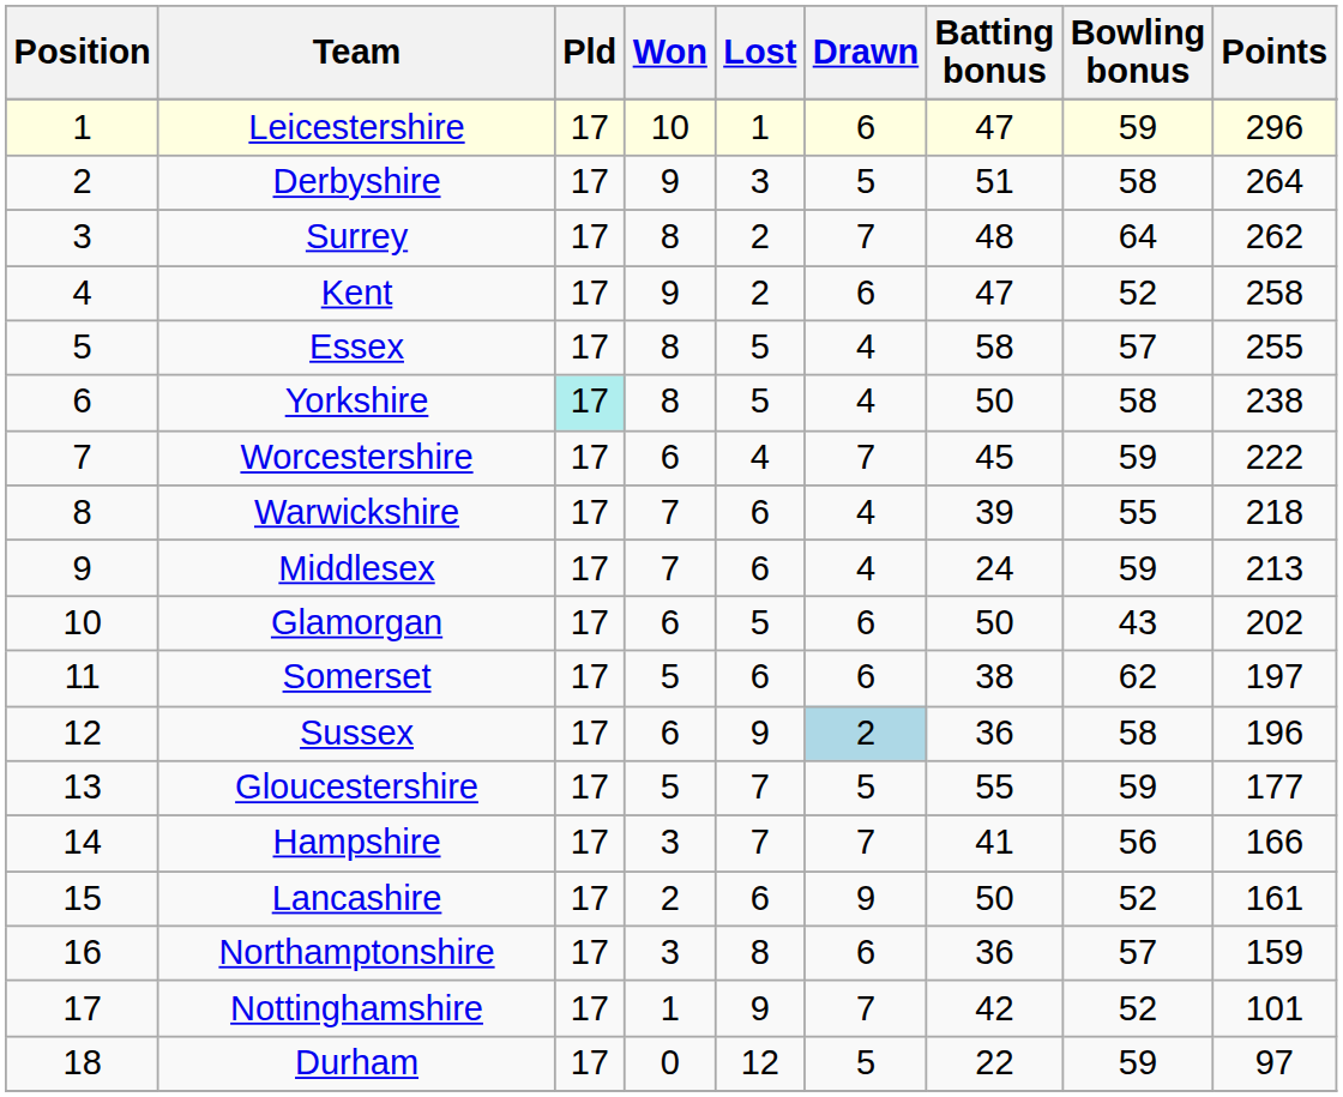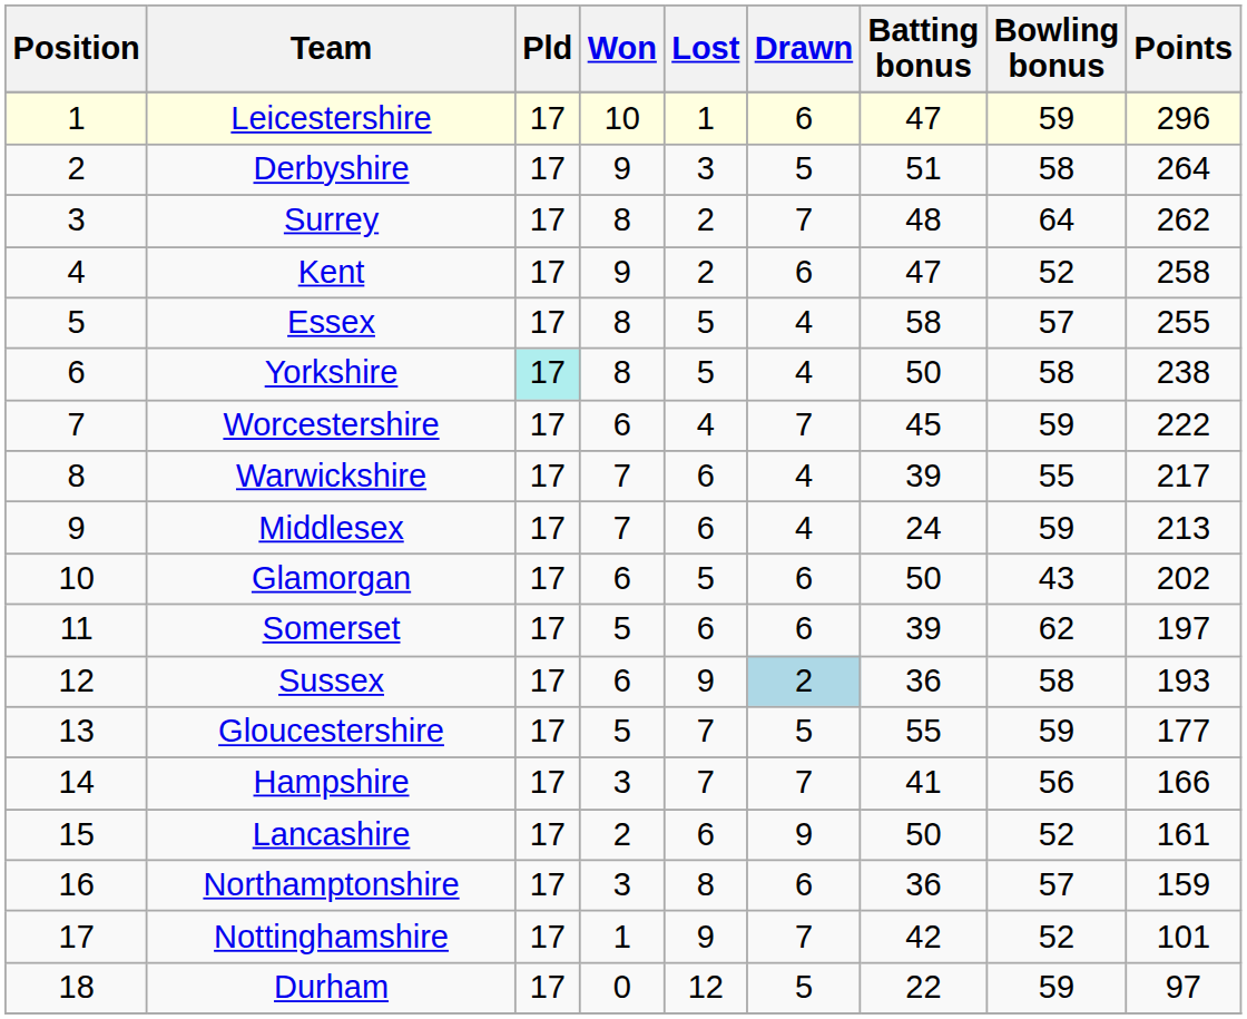Warwickshire | Points: 218 -> 217
Somerset | Batting bonus: 38 -> 39
Sussex | Points: 196 -> 193
